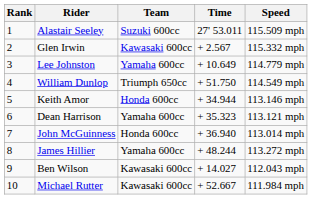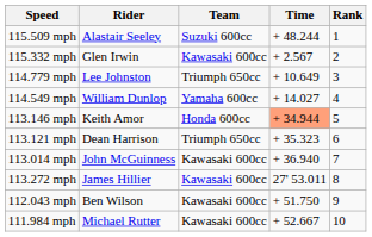columns swapped: Rank <-> Speed
Alastair Seeley | Time: 27' 53.011 -> + 48.244
Lee Johnston | Team: Yamaha 600cc -> Triumph 650cc
William Dunlop | Team: Triumph 650cc -> Yamaha 600cc
William Dunlop | Time: + 51.750 -> + 14.027
Keith Amor | Time: no background -> lightsalmon background
Dean Harrison | Team: Yamaha 600cc -> Triumph 650cc
John McGuinness | Team: Honda 600cc -> Kawasaki 600cc
James Hillier | Team: Yamaha 600cc -> Kawasaki 600cc
James Hillier | Time: + 48.244 -> 27' 53.011
Ben Wilson | Time: + 14.027 -> + 51.750
